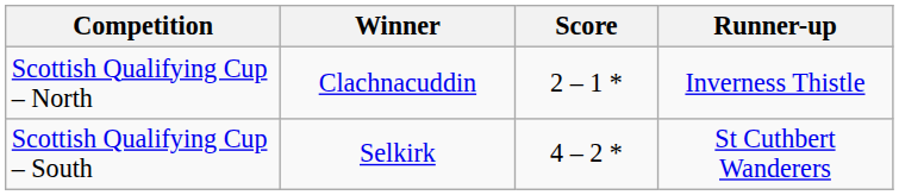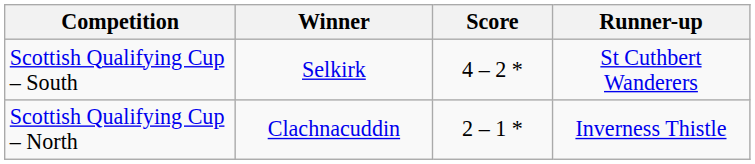rows swapped: Scottish Qualifying Cup – North <-> Scottish Qualifying Cup – South
